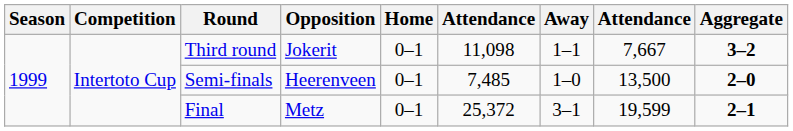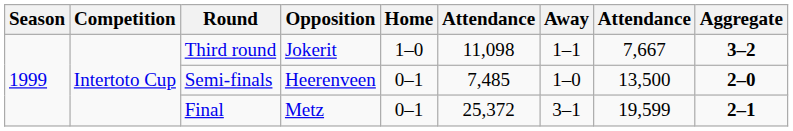Third round | Home: 0–1 -> 1–0
